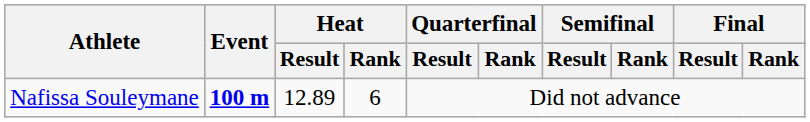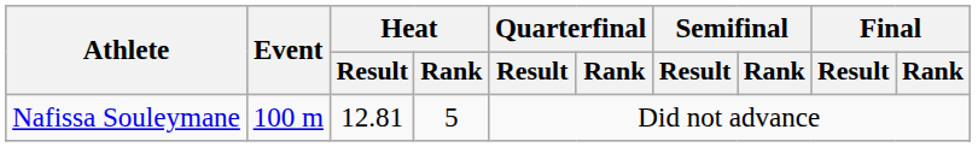Nafissa Souleymane | Event: bold -> normal
Nafissa Souleymane | Heat / Result: 12.89 -> 12.81
Nafissa Souleymane | Heat / Rank: 6 -> 5
